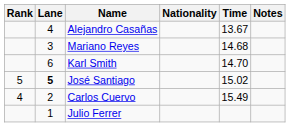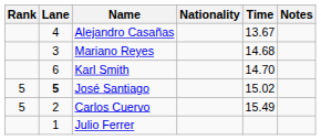Carlos Cuervo | Rank: 4 -> 5
